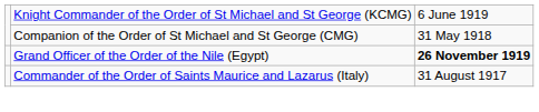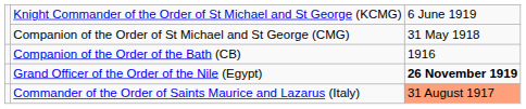+ row: Companion of the Order of the Bath (CB) | 1916
Commander of the Order of Saints Maurice and Lazarus (Italy) | column 3: no background -> lightsalmon background
